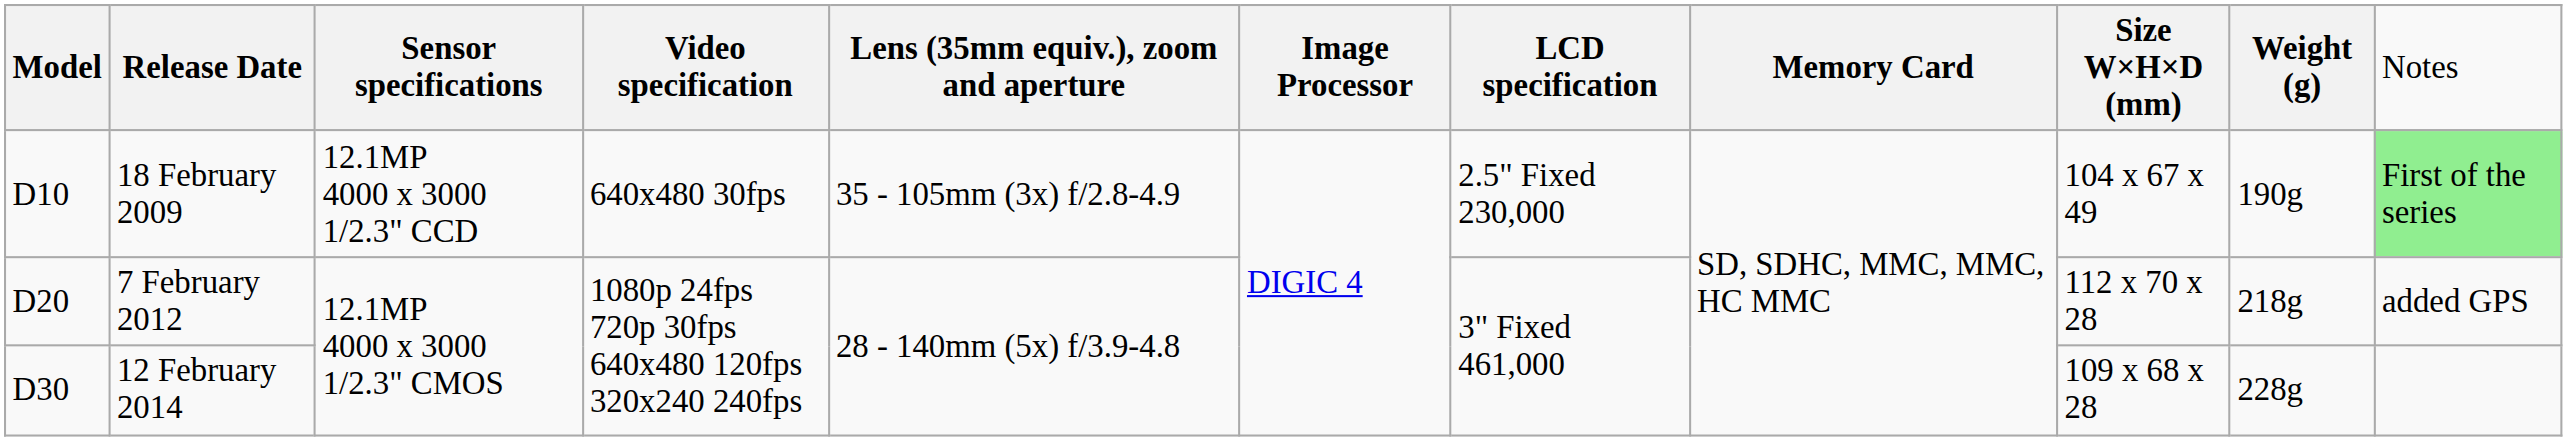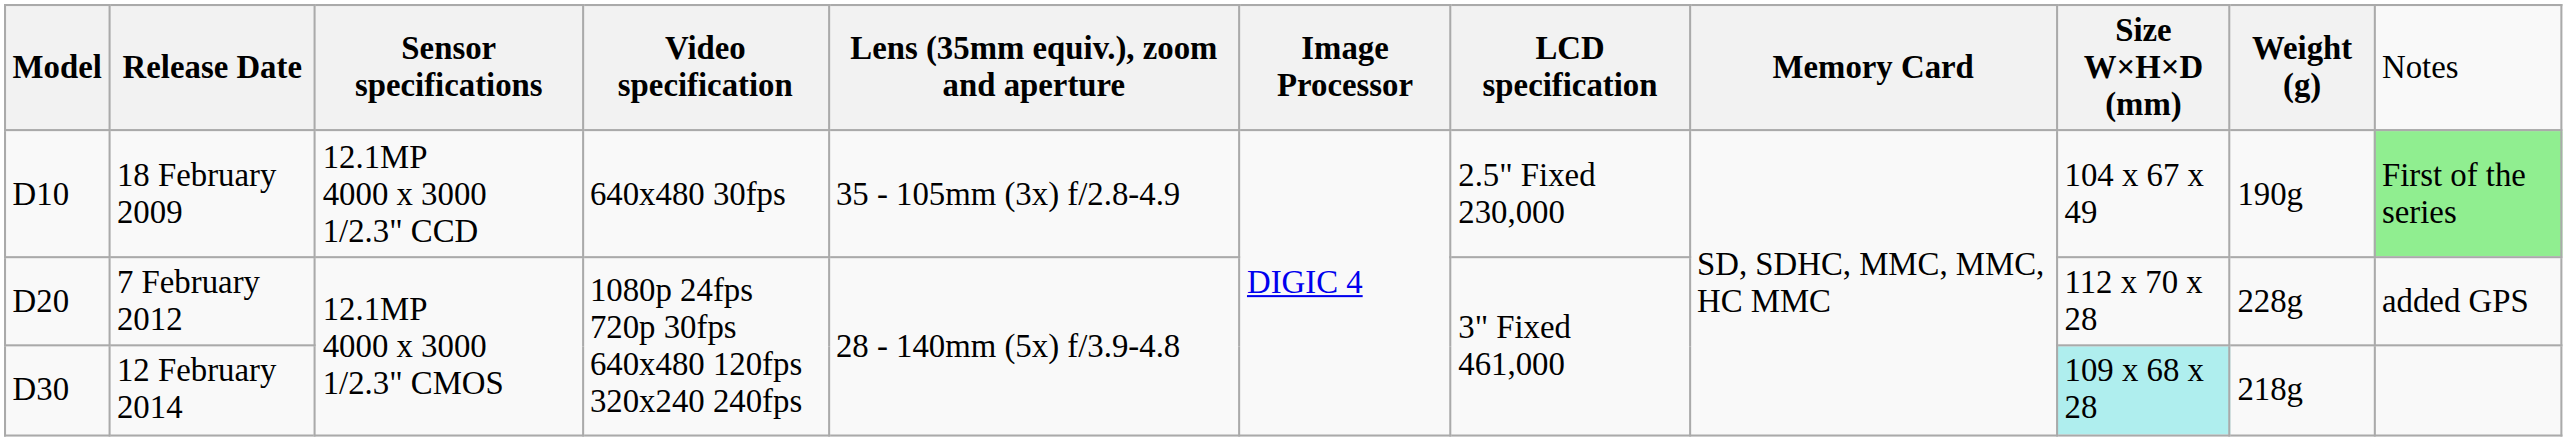7 February 2012 | column 10: 218g -> 228g
12 February 2014 | column 9: no background -> paleturquoise background
12 February 2014 | column 10: 228g -> 218g
